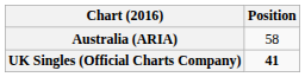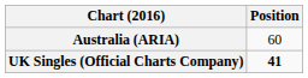Australia (ARIA) | Position: 58 -> 60
